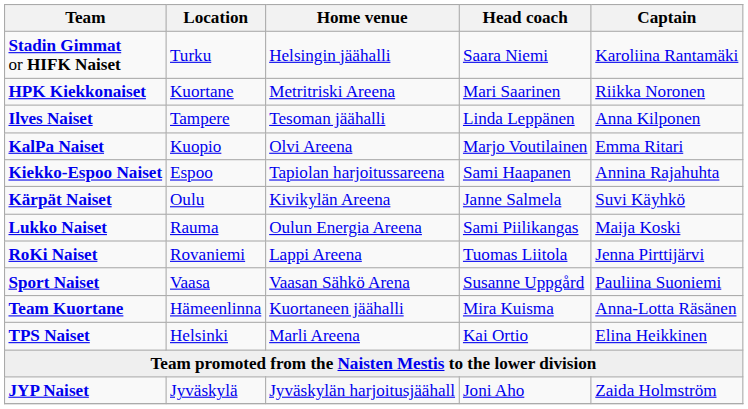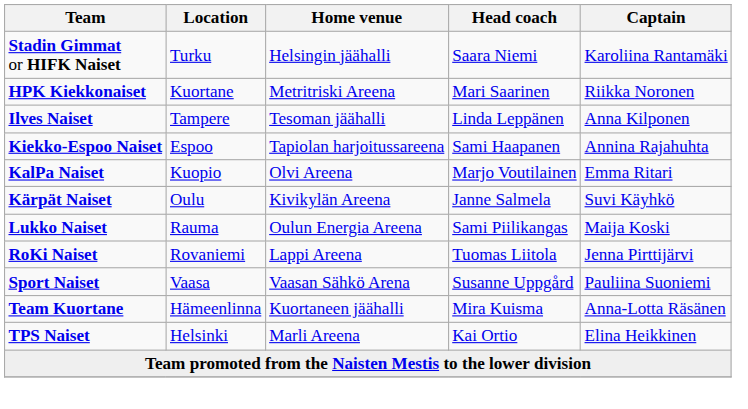rows swapped: KalPa Naiset <-> Kiekko-Espoo Naiset
- row: JYP Naiset | Jyväskylä | Jyväskylän harjoitusjäähall | Joni Aho | Zaida Holmström
